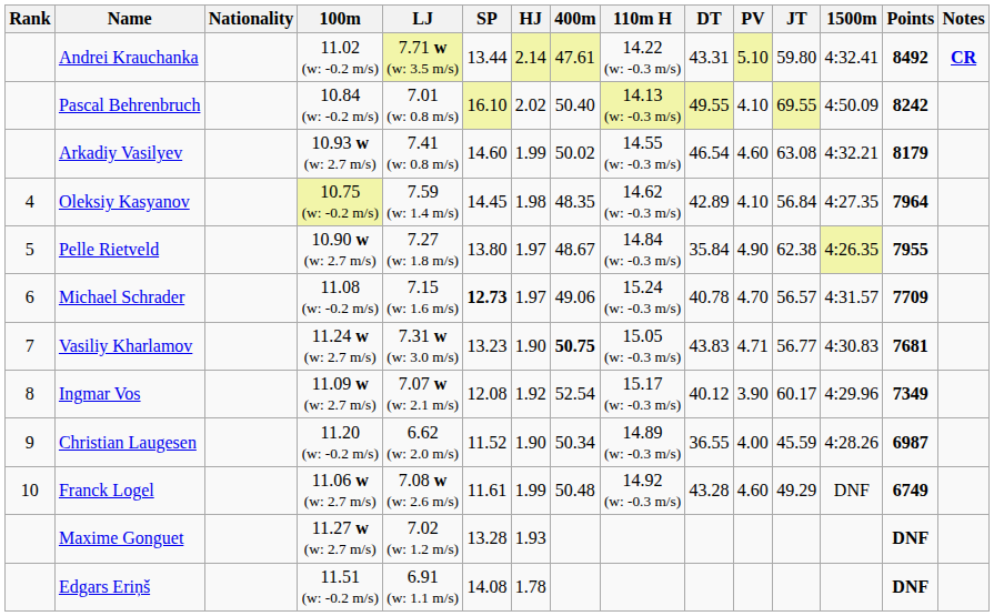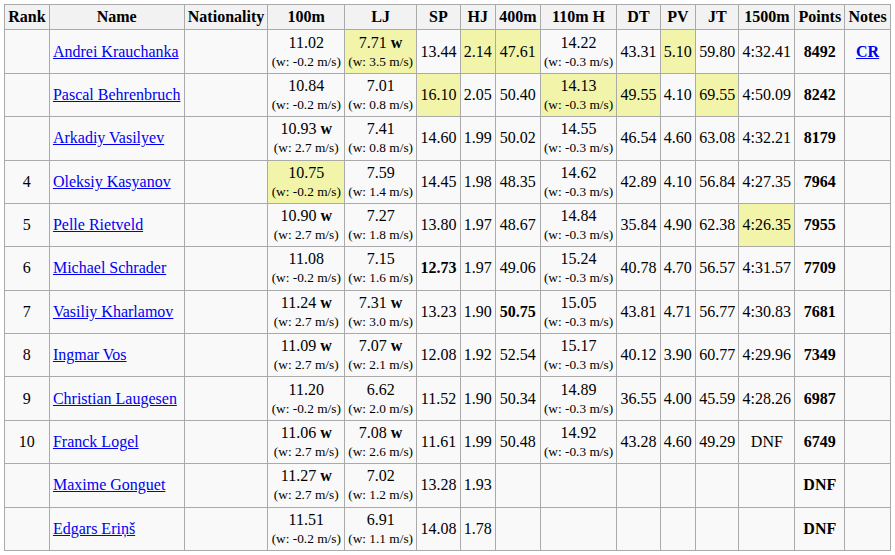Pascal Behrenbruch | HJ: 2.02 -> 2.05
Vasiliy Kharlamov | DT: 43.83 -> 43.81
Ingmar Vos | JT: 60.17 -> 60.77
